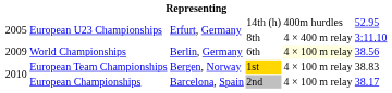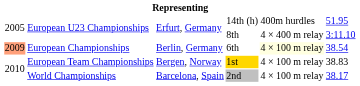14th (h) | column 6: 52.95 -> 51.95
6th | column 1: no background -> lightsalmon background
6th | column 2: World Championships -> European Championships
6th | column 6: 38.56 -> 38.54
2nd | column 2: European Championships -> World Championships
